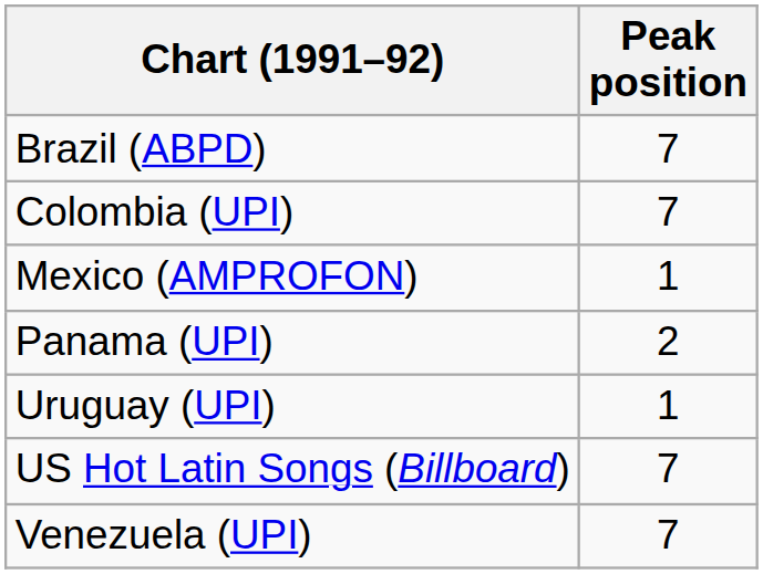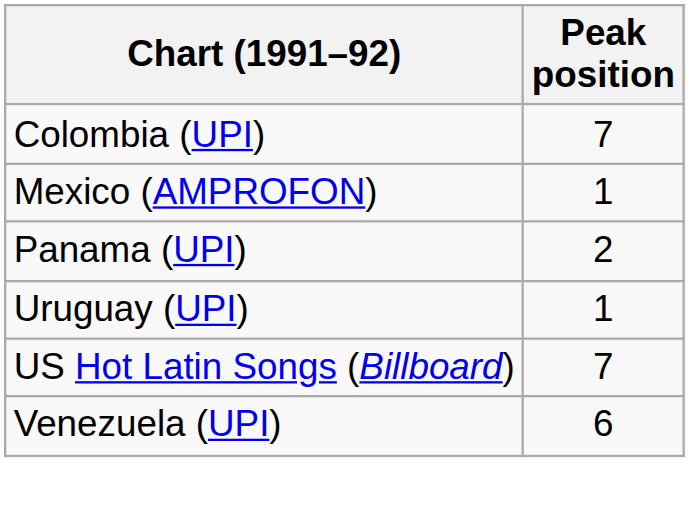- row: Brazil (ABPD) | 7
Venezuela (UPI) | Peak position: 7 -> 6
